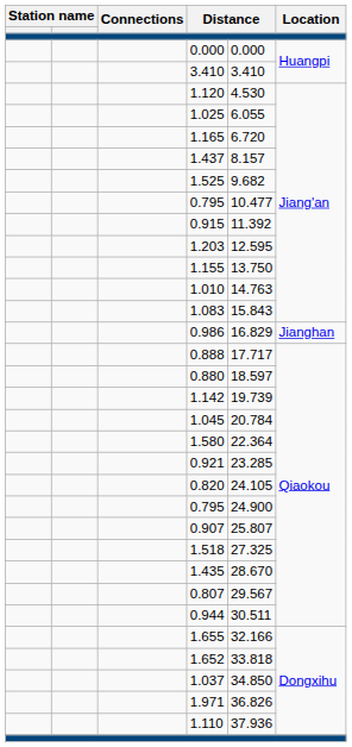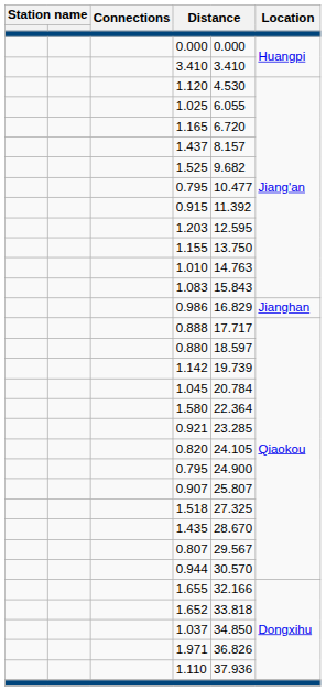0.944 | column 5: 30.511 -> 30.570
